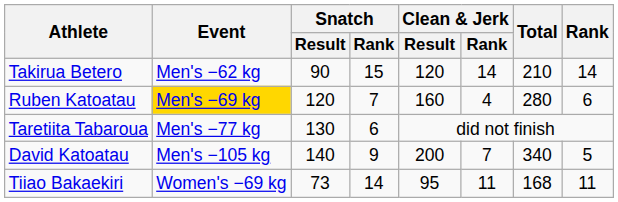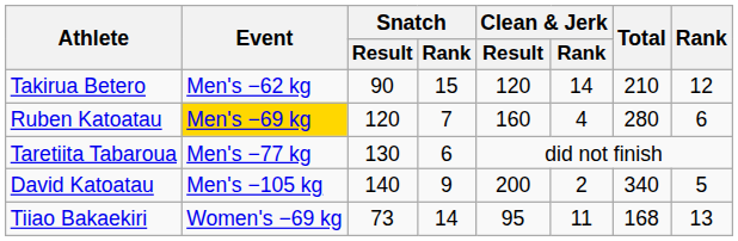Takirua Betero | Rank: 14 -> 12
David Katoatau | Clean & Jerk / Rank: 7 -> 2
Tiiao Bakaekiri | Rank: 11 -> 13
